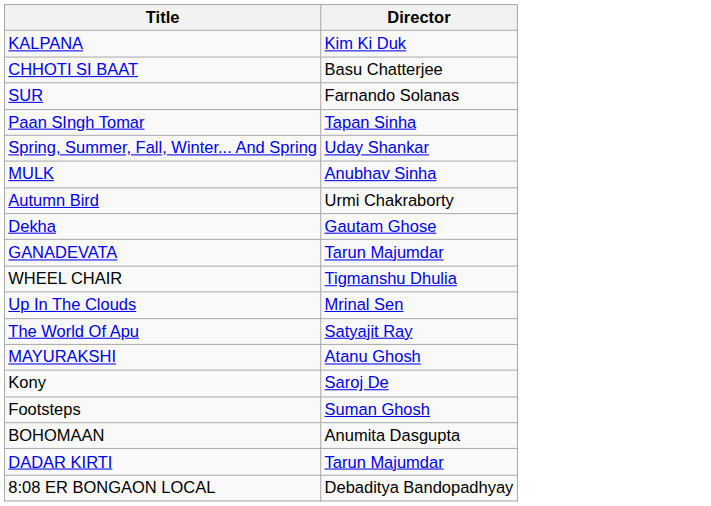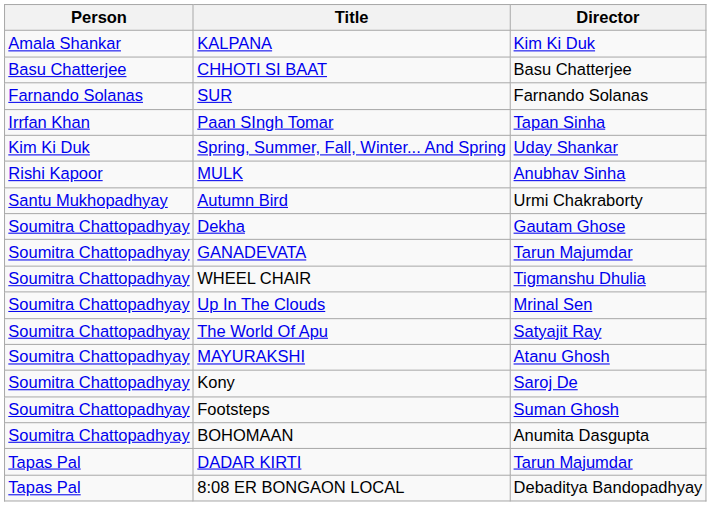+ column: Person | Amala Shankar | Basu Chatterjee | Farnando Solanas | Irrfan Khan | Kim Ki Duk | Rishi Kapoor | Santu Mukhopadhyay | Soumitra Chattopadhyay | Soumitra Chattopadhyay | Soumitra Chattopadhyay | Soumitra Chattopadhyay | Soumitra Chattopadhyay | Soumitra Chattopadhyay | Soumitra Chattopadhyay | Soumitra Chattopadhyay | Soumitra Chattopadhyay | Tapas Pal | Tapas Pal
